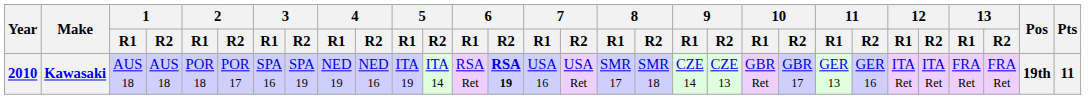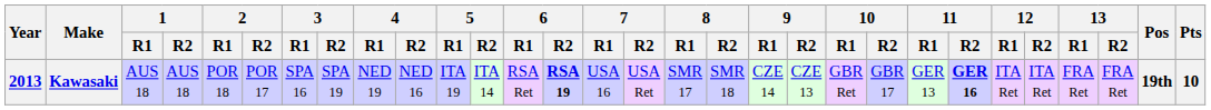Kawasaki | Year: 2010 -> 2013
Kawasaki | 11 / R2: normal -> bold
Kawasaki | Pts: 11 -> 10
